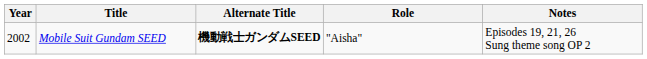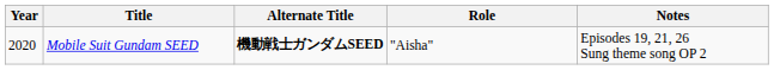Mobile Suit Gundam SEED | Year: 2002 -> 2020
